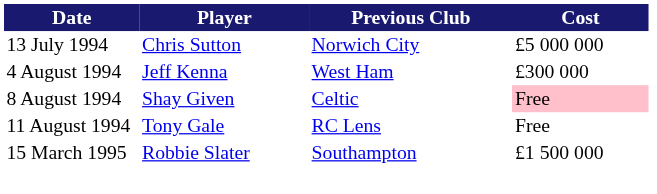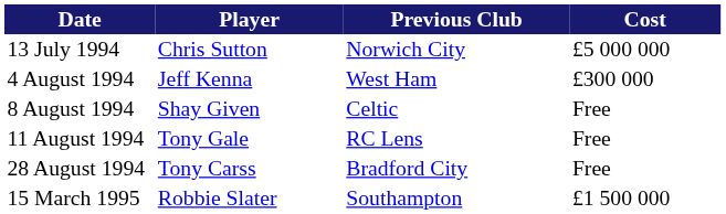8 August 1994 | Cost: pink background -> no background
+ row: 28 August 1994 | Tony Carss | Bradford City | Free
